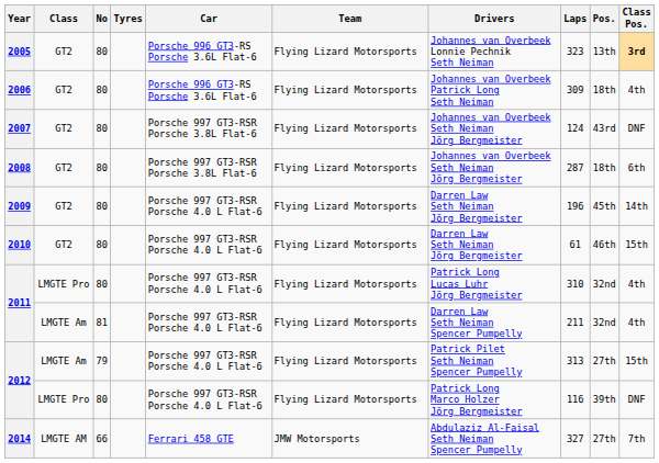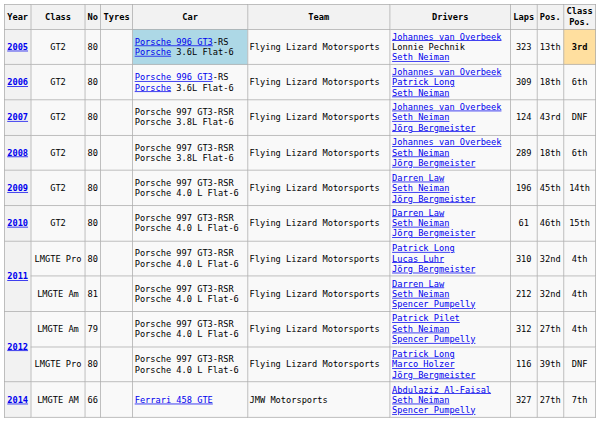2005 | Car: no background -> lightblue background
2006 | Class Pos.: 4th -> 6th
2008 | Laps: 287 -> 289
2011 / LMGTE Am | Laps: 211 -> 212
2012 / LMGTE Am | Laps: 313 -> 312
2012 / LMGTE Am | Class Pos.: 15th -> 4th
